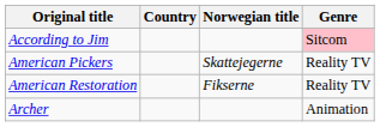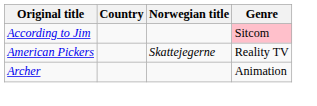- row: American Restoration | Fikserne | Reality TV
